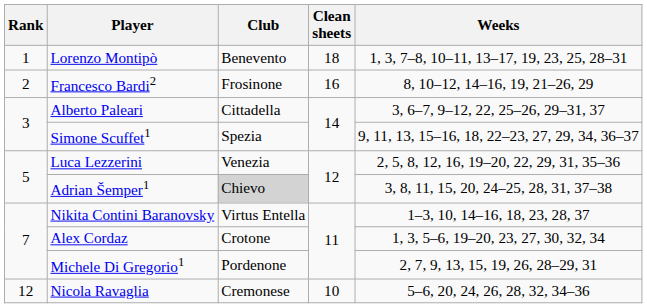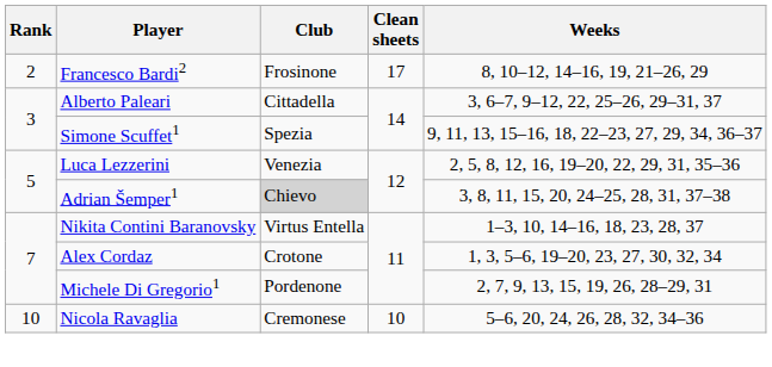- row: 1 | Lorenzo Montipò | Benevento | 18 | 1, 3, 7–8, 10–11, 13–17, 19, 23, 25, 28–31
Francesco Bardi2 | Clean sheets: 16 -> 17
Nicola Ravaglia | Rank: 12 -> 10
